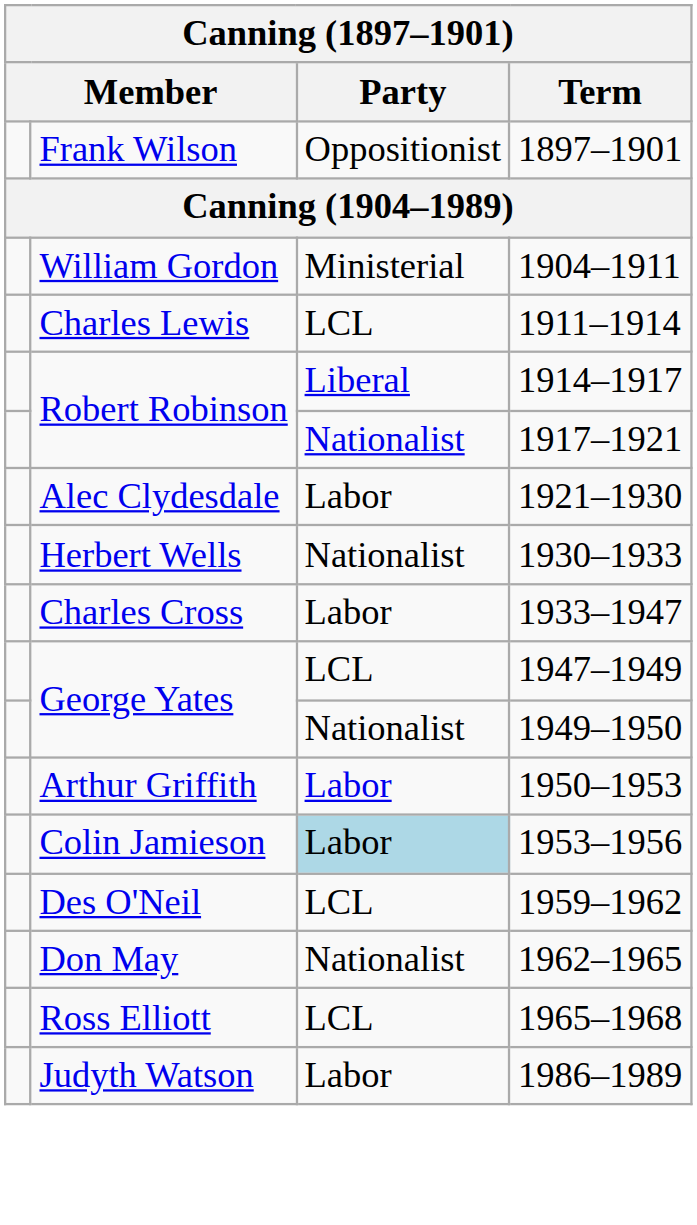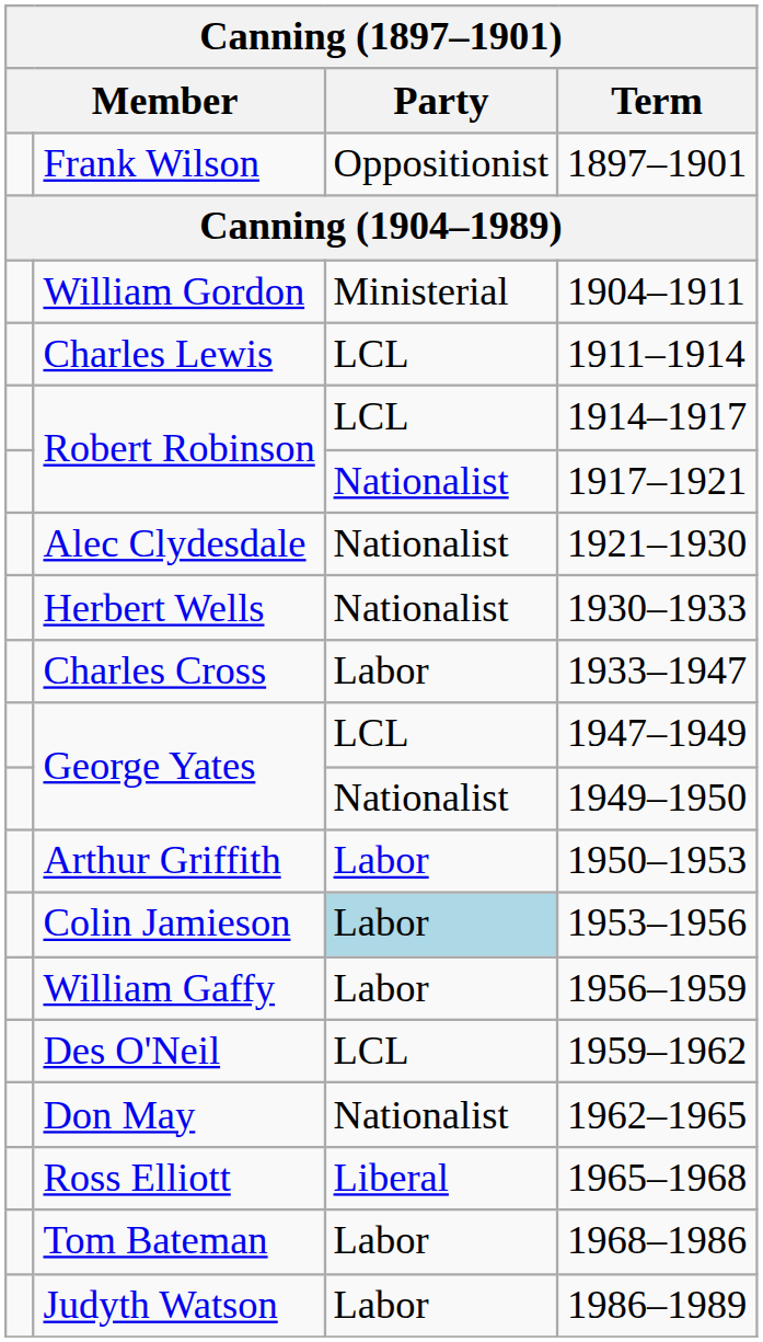1914–1917 | Party: Liberal -> LCL
1921–1930 | Party: Labor -> Nationalist
+ row: William Gaffy | Labor | 1956–1959
1965–1968 | Party: LCL -> Liberal
+ row: Tom Bateman | Labor | 1968–1986
